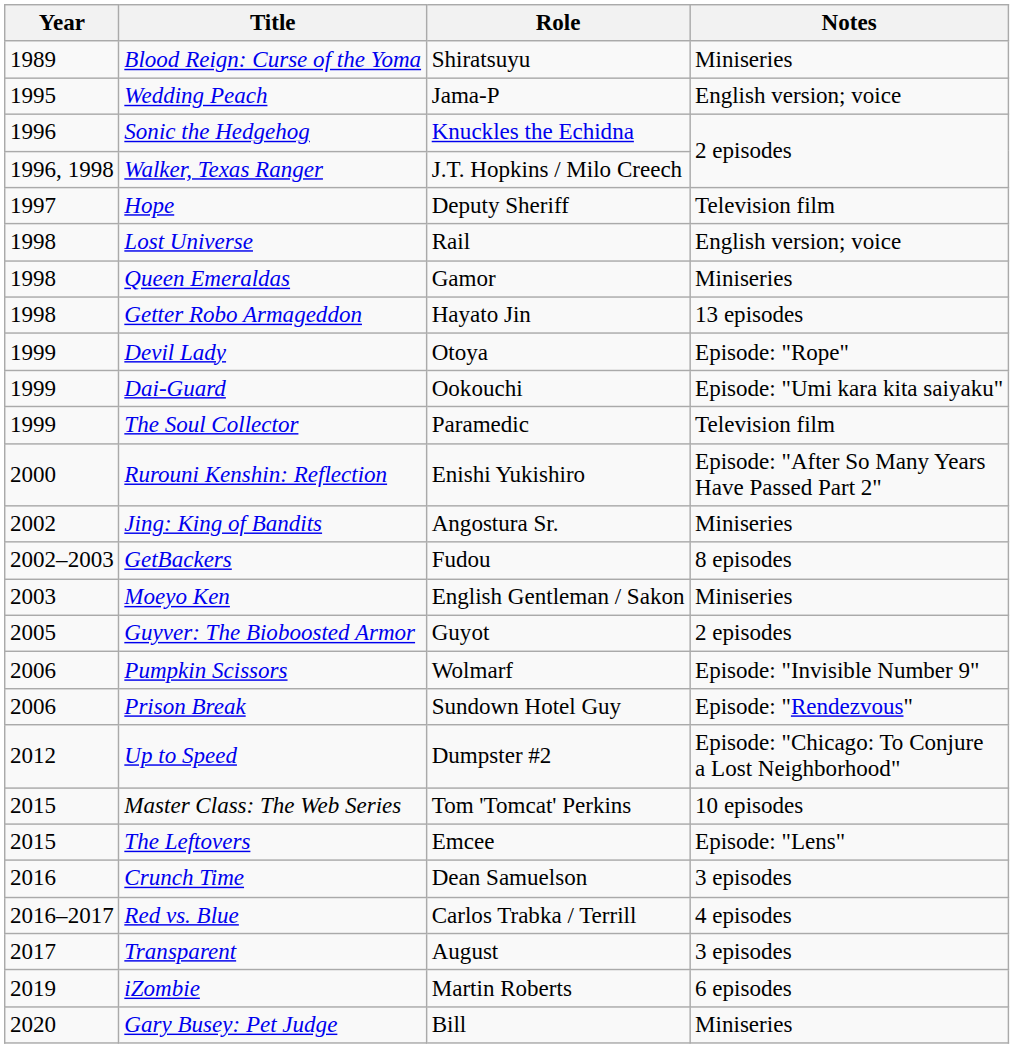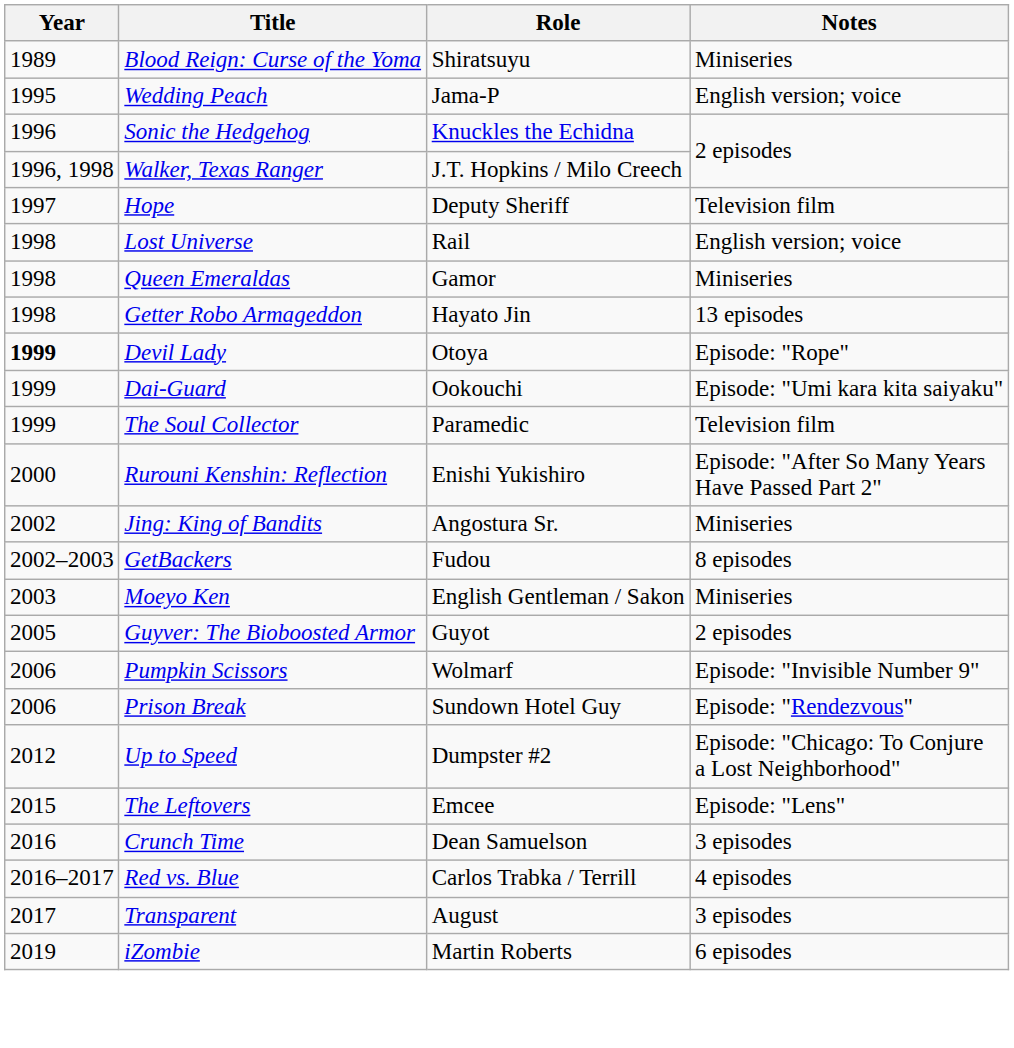Devil Lady | Year: normal -> bold
- row: 2015 | Master Class: The Web Series | Tom 'Tomcat' Perkins | 10 episodes
- row: 2020 | Gary Busey: Pet Judge | Bill | Miniseries
